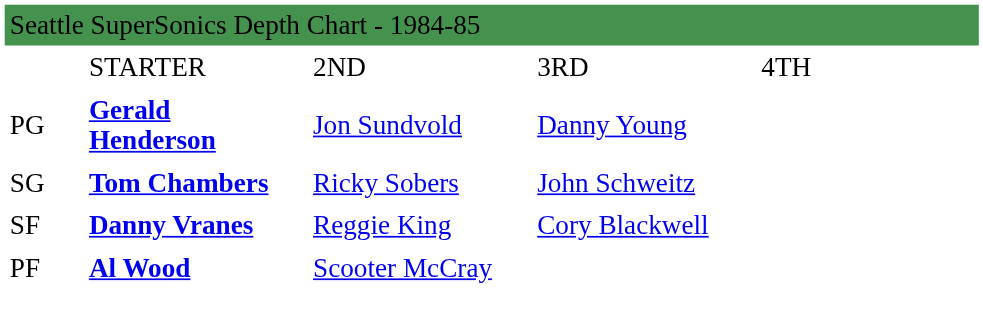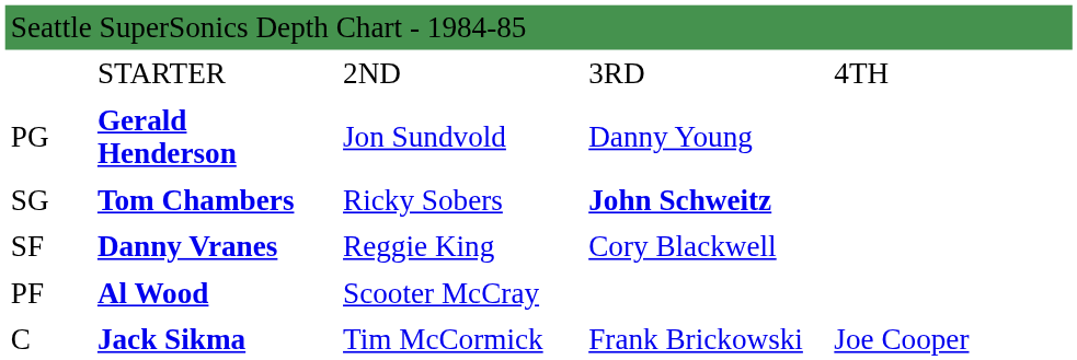SG | column 4: normal -> bold
+ row: C | Jack Sikma | Tim McCormick | Frank Brickowski | Joe Cooper
